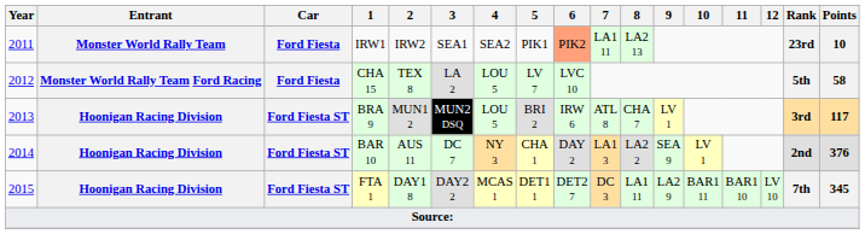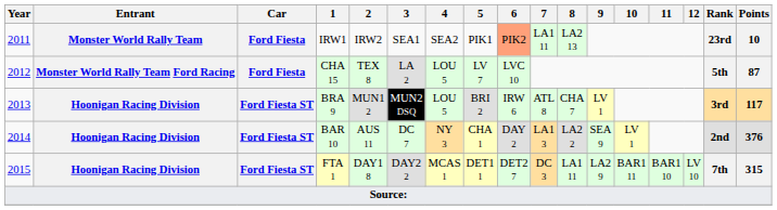CHA 15 | Points: 58 -> 87
FTA 1 | Points: 345 -> 315
